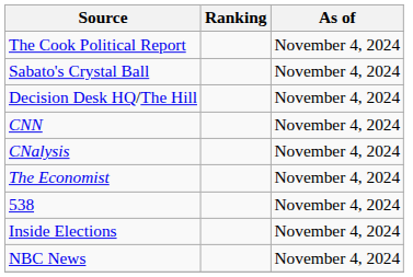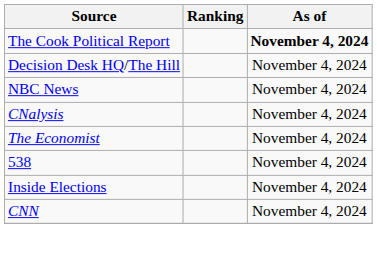The Cook Political Report | As of: normal -> bold
- row: Sabato's Crystal Ball | November 4, 2024
rows swapped: CNN <-> NBC News
